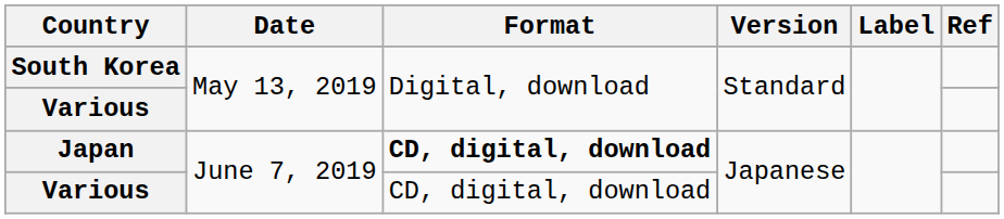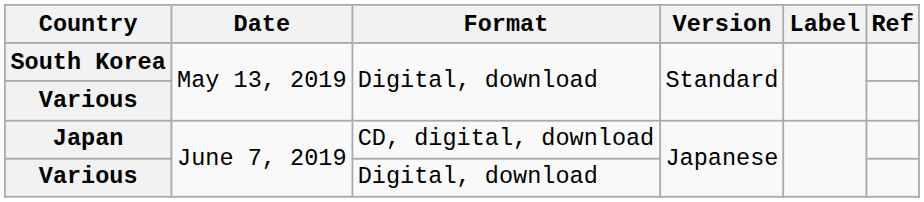Japan | Format: bold -> normal
Various / June 7, 2019 | Format: CD, digital, download -> Digital, download
